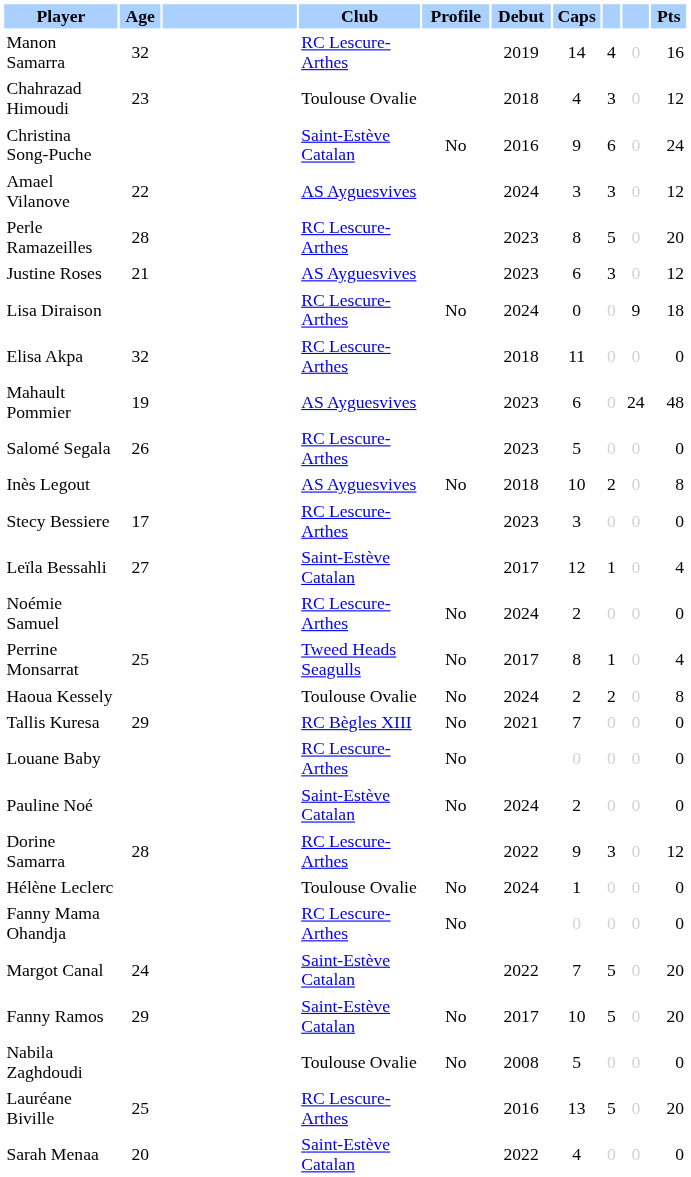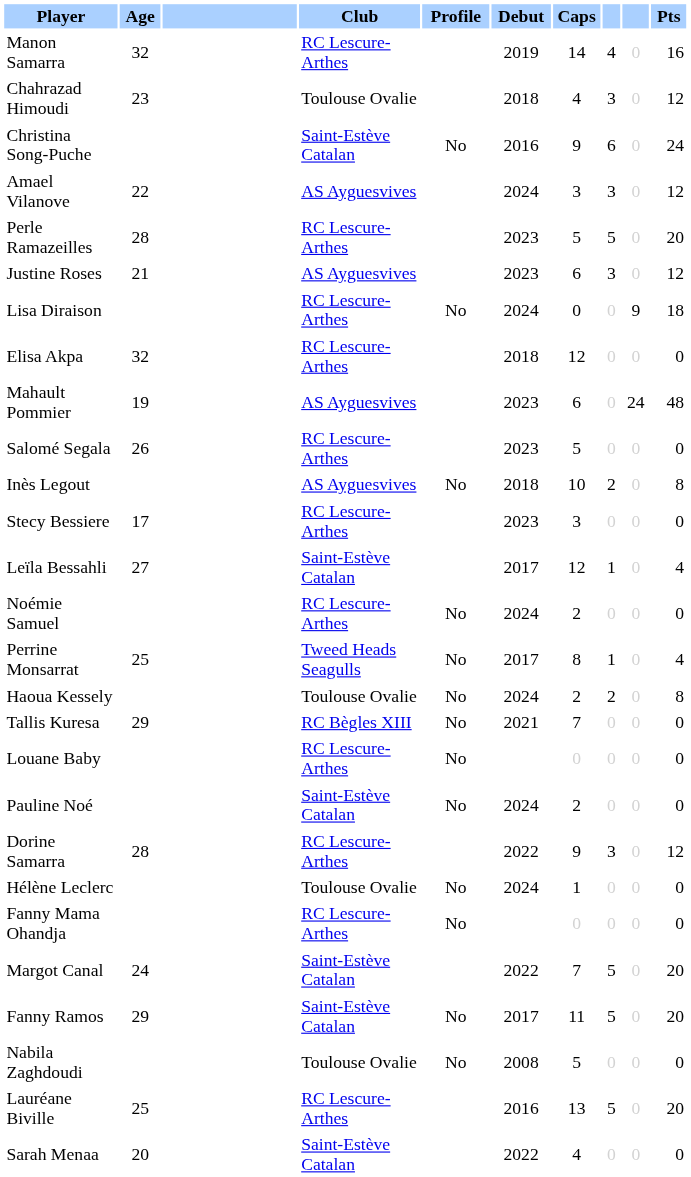Perle Ramazeilles | Caps: 8 -> 5
Elisa Akpa | Caps: 11 -> 12
Fanny Ramos | Caps: 10 -> 11
